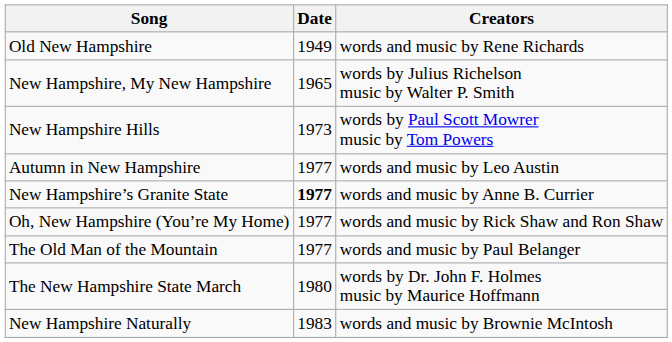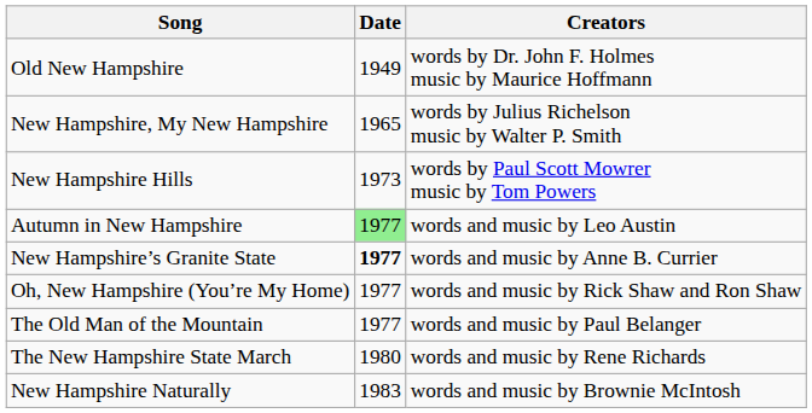Old New Hampshire | Creators: words and music by Rene Richards -> words by Dr. John F. Holmes music by Maurice Hoffmann
Autumn in New Hampshire | Date: no background -> lightgreen background
The New Hampshire State March | Creators: words by Dr. John F. Holmes music by Maurice Hoffmann -> words and music by Rene Richards
